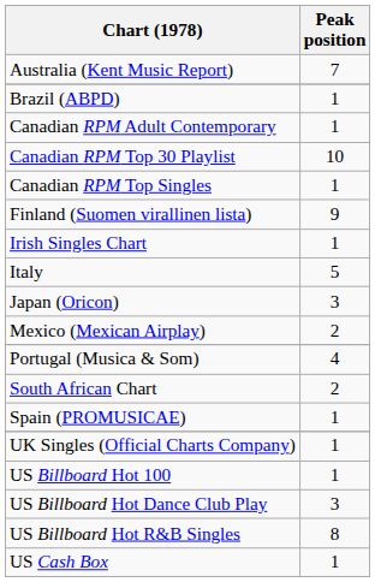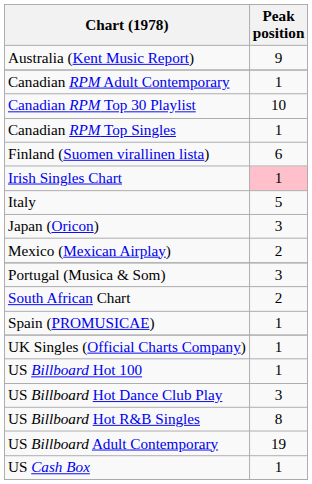Australia (Kent Music Report) | Peak position: 7 -> 9
- row: Brazil (ABPD) | 1
Finland (Suomen virallinen lista) | Peak position: 9 -> 6
Irish Singles Chart | Peak position: no background -> pink background
Portugal (Musica & Som) | Peak position: 4 -> 3
+ row: US Billboard Adult Contemporary | 19
